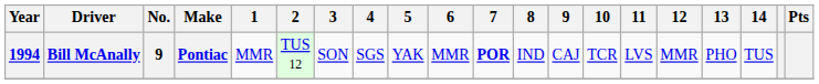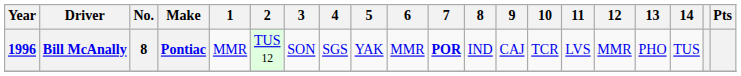Bill McAnally | Year: 1994 -> 1996
Bill McAnally | No.: 9 -> 8
